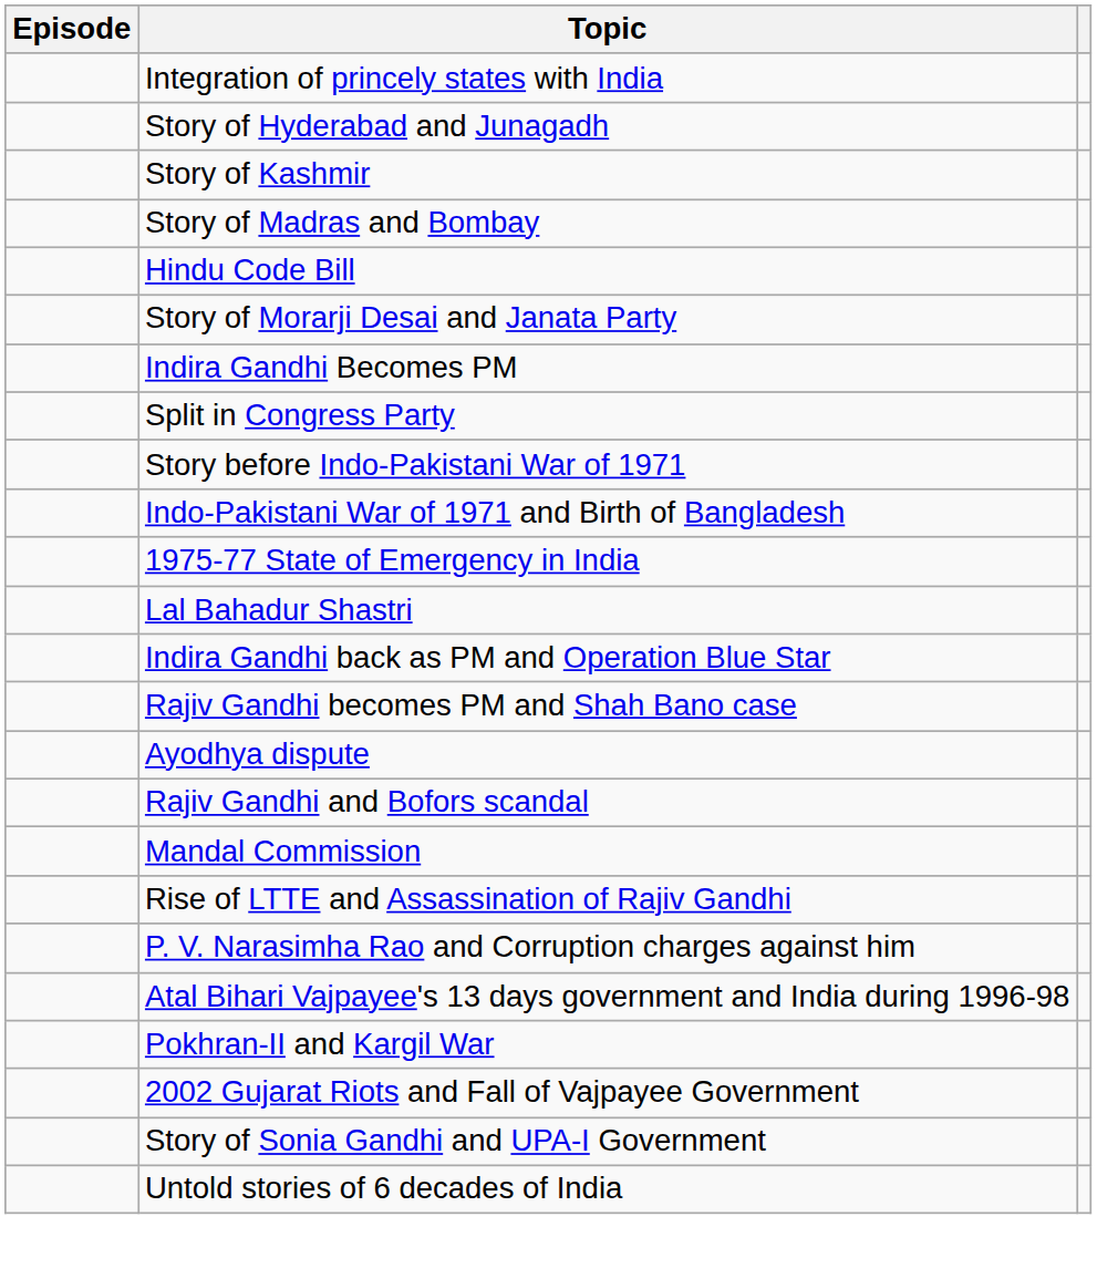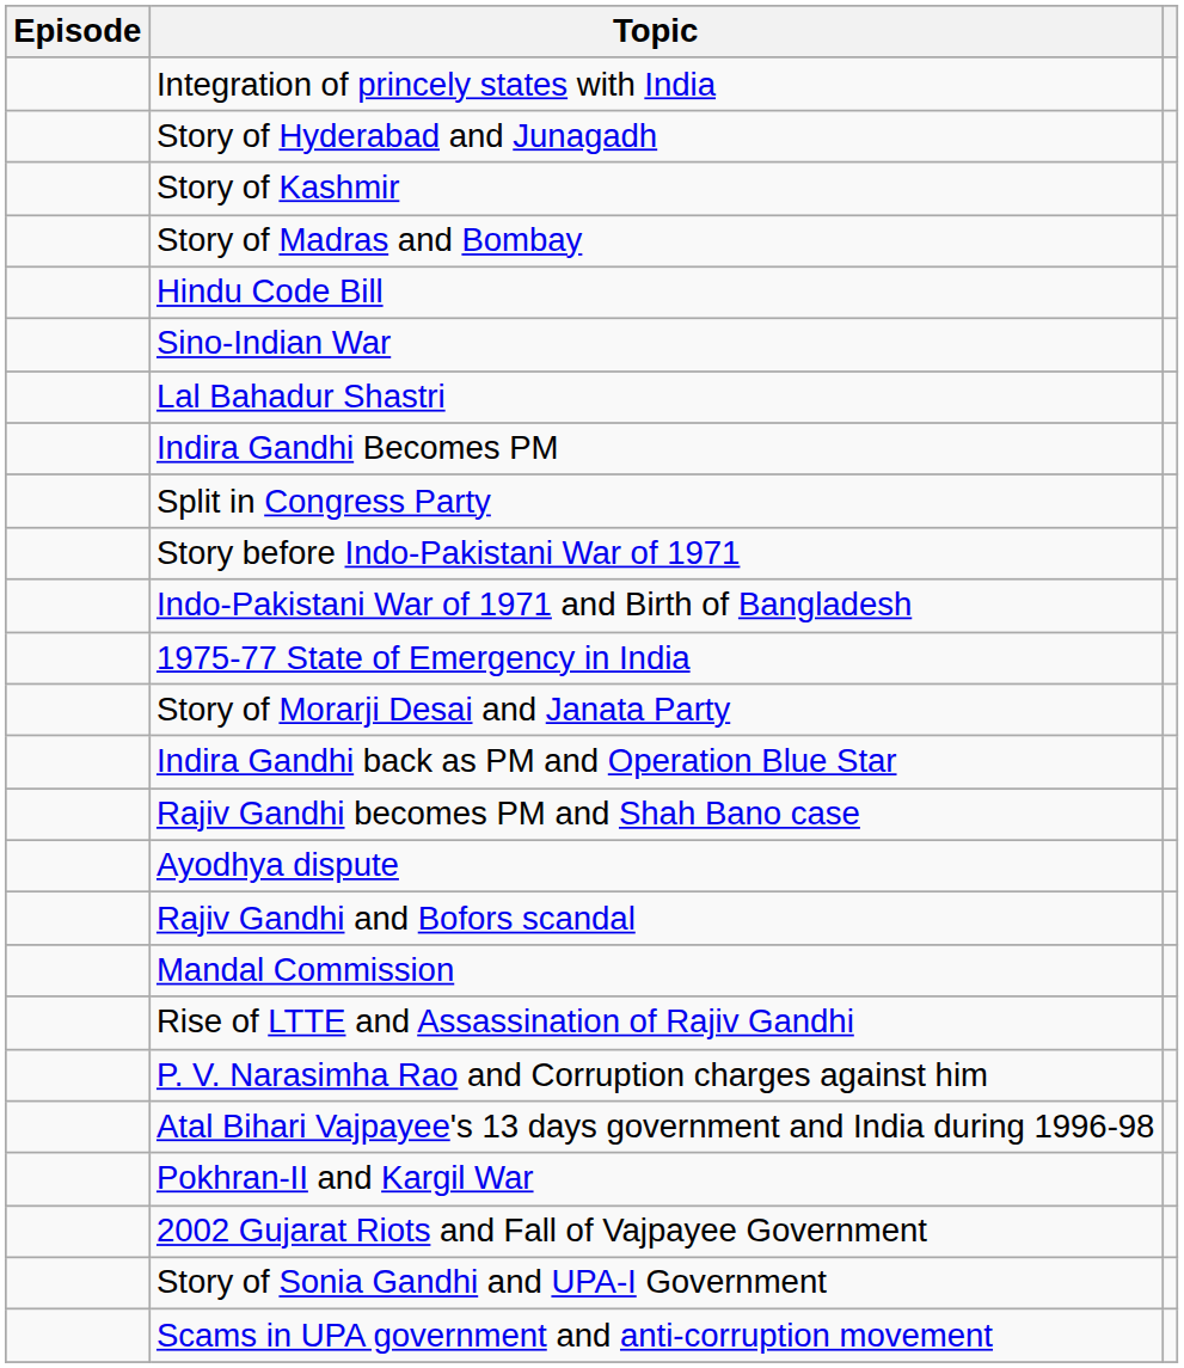+ row: Sino-Indian War
rows swapped: Lal Bahadur Shastri <-> Story of Morarji Desai and Janata Party
+ row: Scams in UPA government and anti-corruption movement
- row: Untold stories of 6 decades of India
